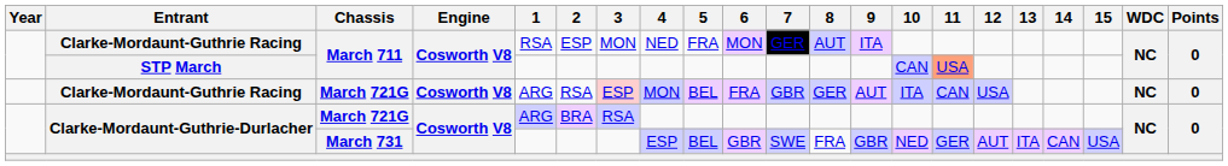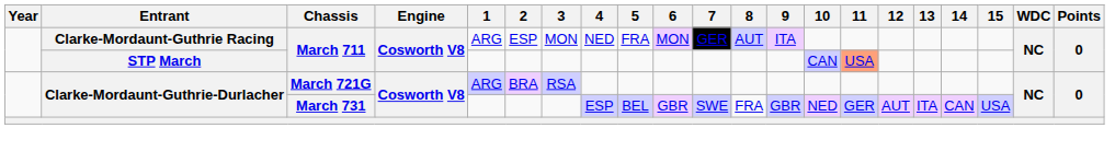Clarke-Mordaunt-Guthrie Racing / March 711 | 1: RSA -> ARG
- row: Clarke-Mordaunt-Guthrie Racing | March 721G | Cosworth V8 | ARG | RSA | ESP | MON | BEL | FRA | GBR | GER | AUT | ITA | CAN | USA | NC | 0
